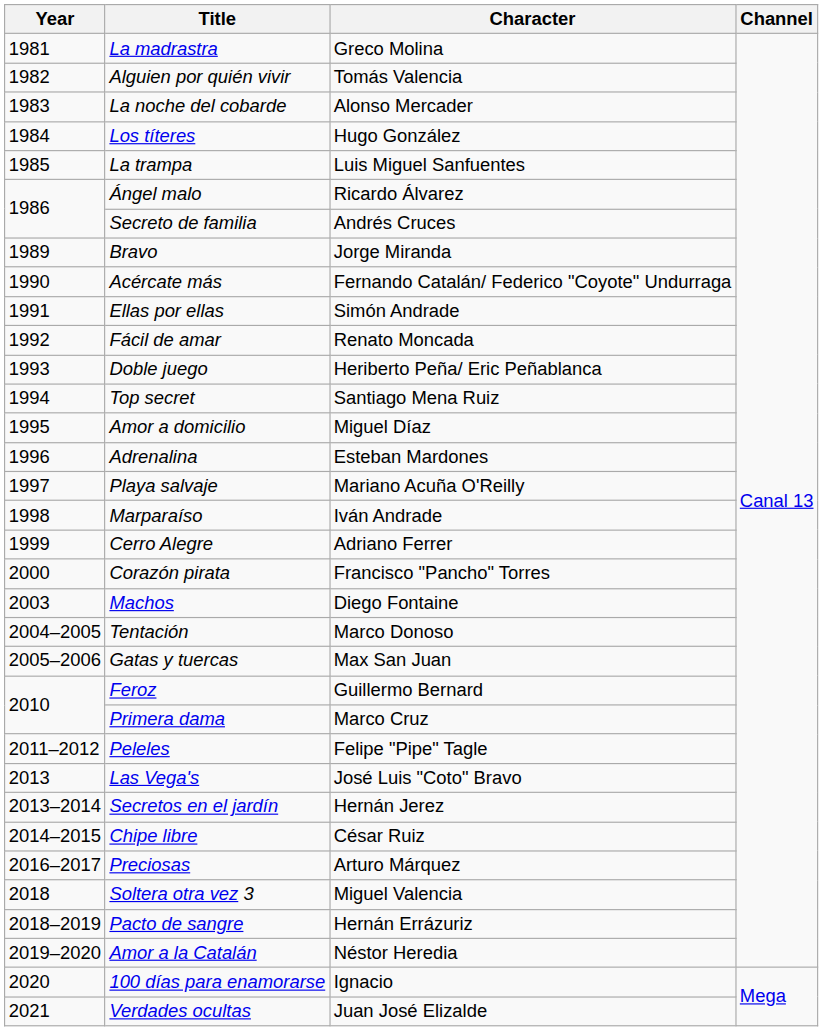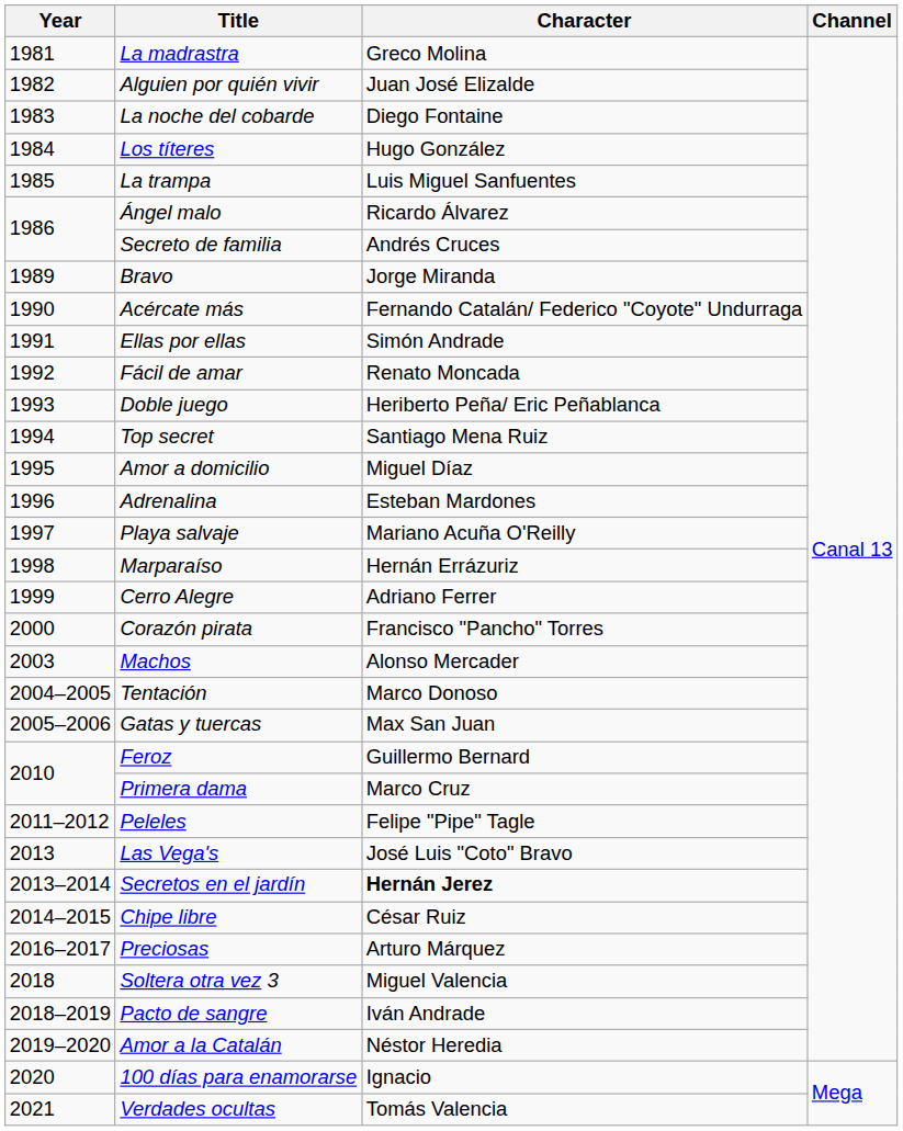Alguien por quién vivir | Character: Tomás Valencia -> Juan José Elizalde
La noche del cobarde | Character: Alonso Mercader -> Diego Fontaine
Marparaíso | Character: Iván Andrade -> Hernán Errázuriz
Machos | Character: Diego Fontaine -> Alonso Mercader
Secretos en el jardín | Character: normal -> bold
Pacto de sangre | Character: Hernán Errázuriz -> Iván Andrade
Verdades ocultas | Character: Juan José Elizalde -> Tomás Valencia
